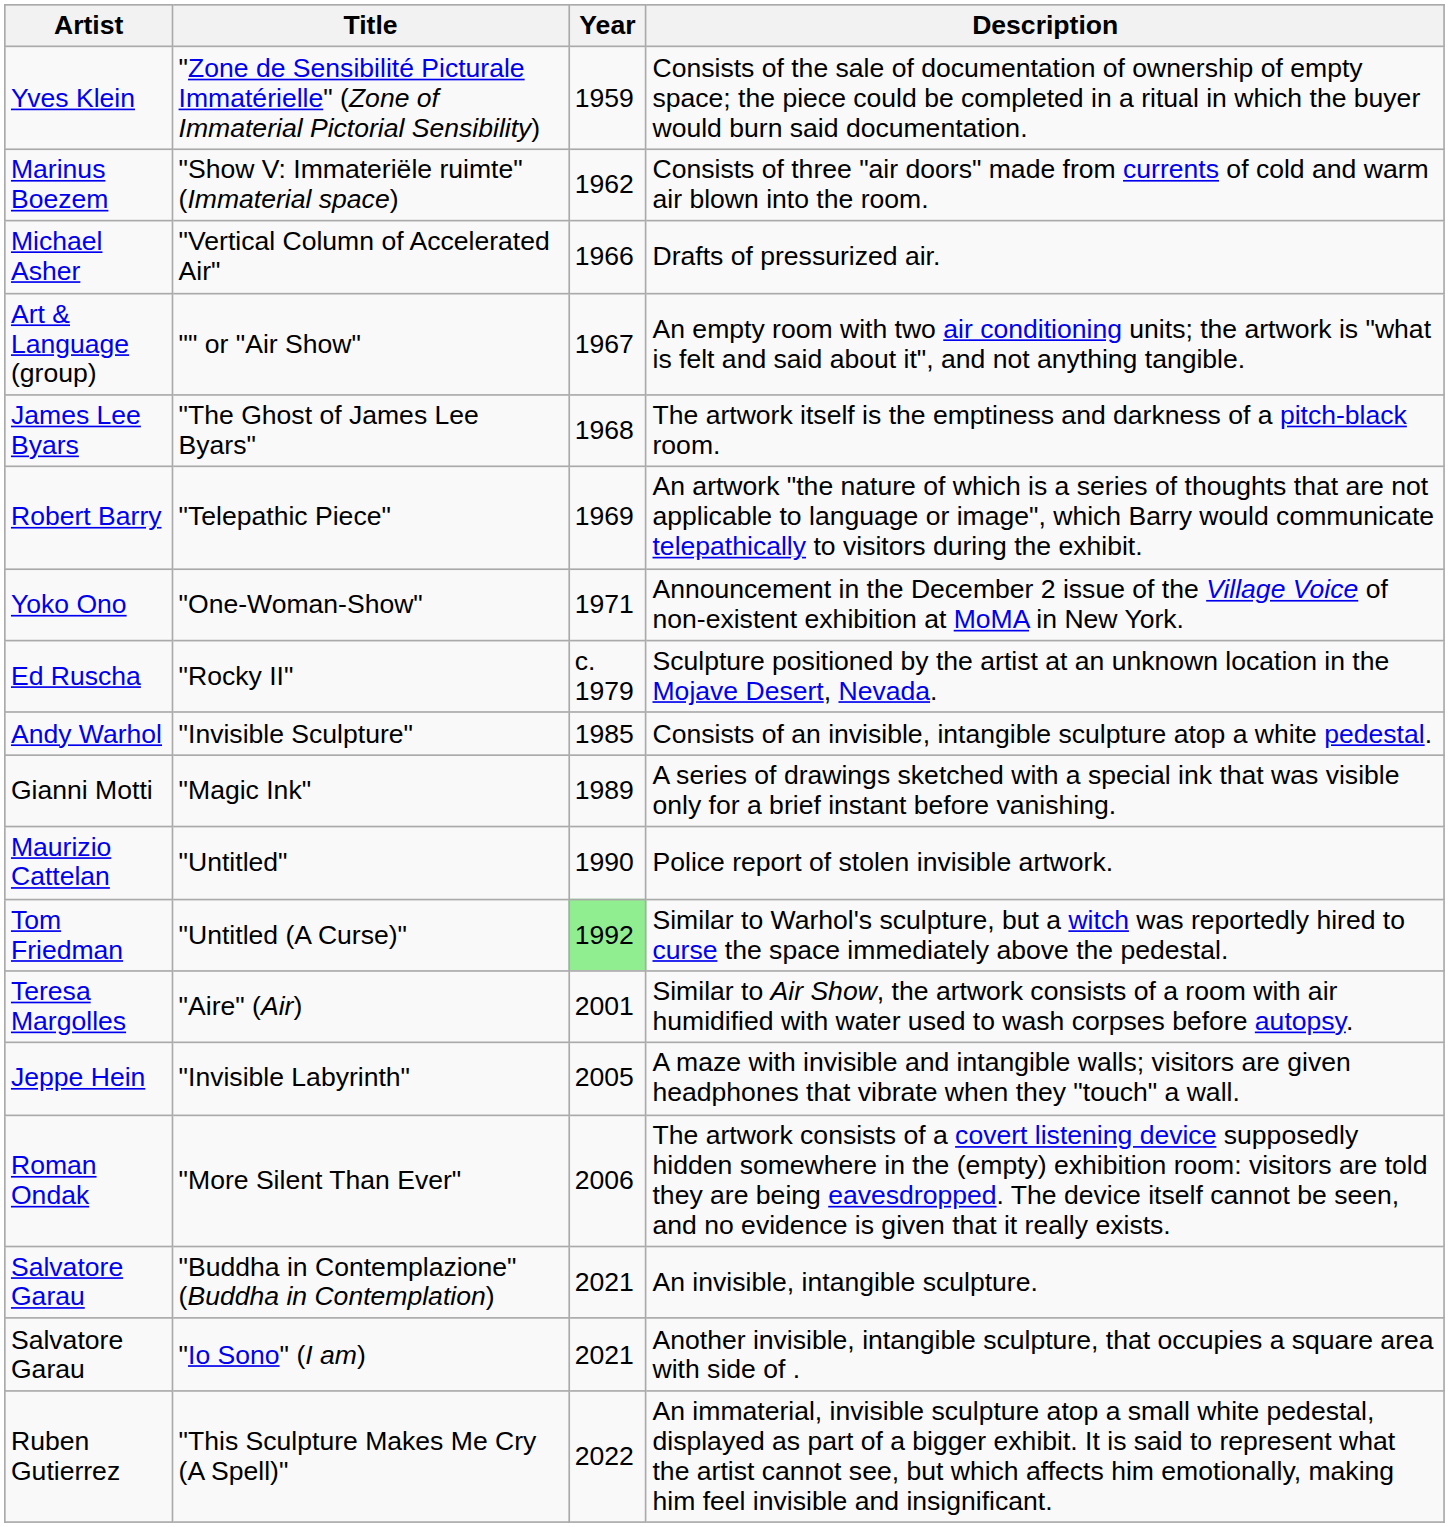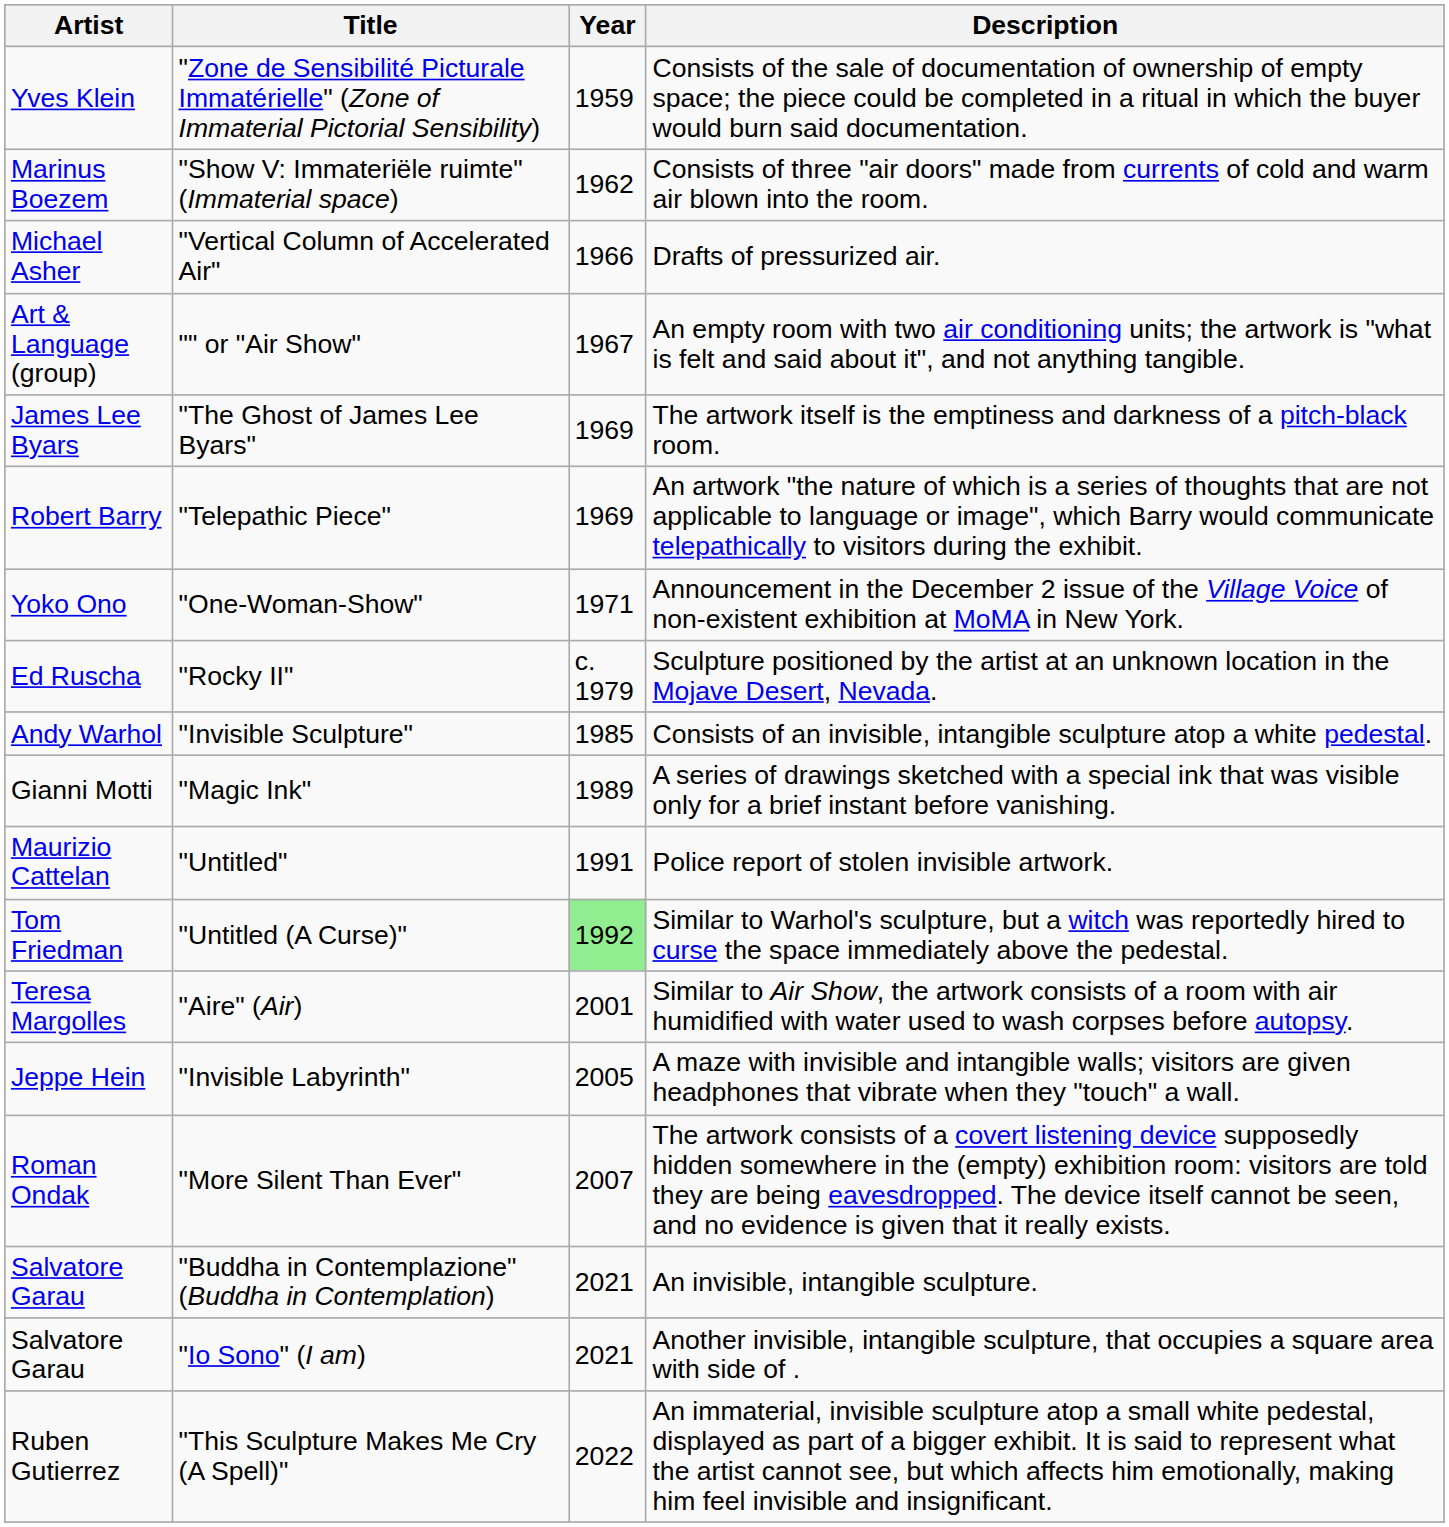"The Ghost of James Lee Byars" | Year: 1968 -> 1969
"Untitled" | Year: 1990 -> 1991
"More Silent Than Ever" | Year: 2006 -> 2007
